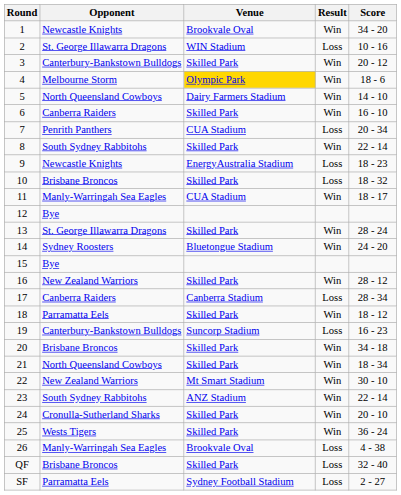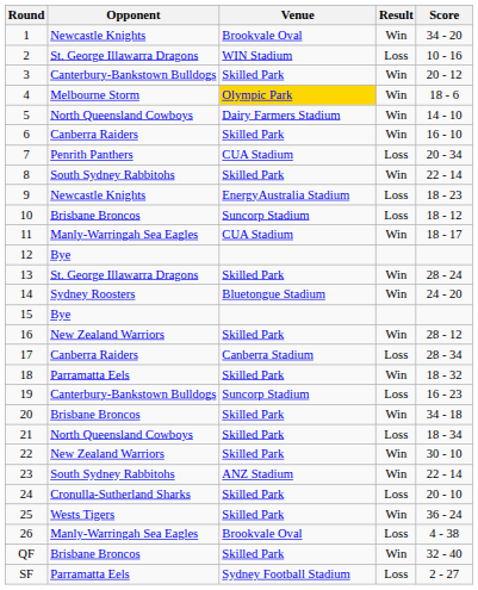10 | Venue: Skilled Park -> Suncorp Stadium
10 | Score: 18 - 32 -> 18 - 12
18 | Score: 18 - 12 -> 18 - 32
21 | Result: Win -> Loss
22 | Venue: Mt Smart Stadium -> Skilled Park
24 | Result: Win -> Loss
QF | Result: Loss -> Win
